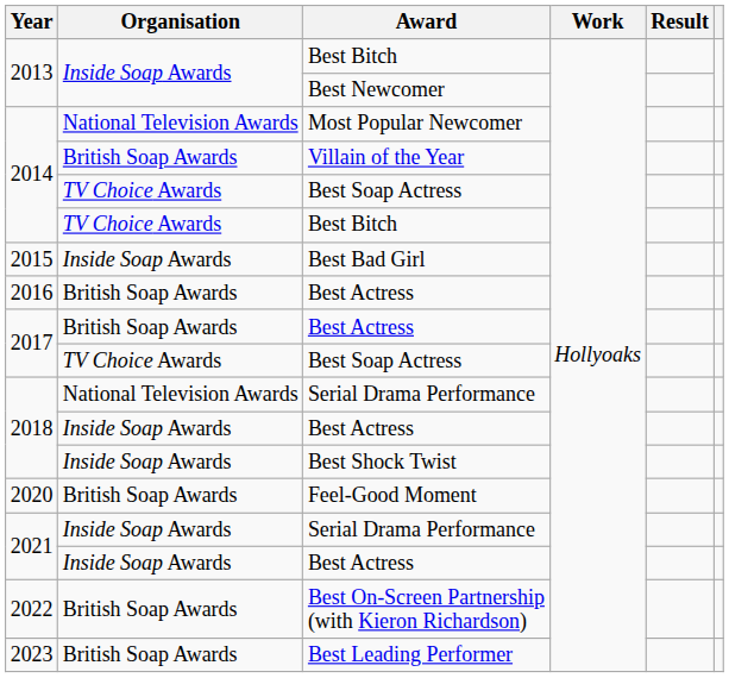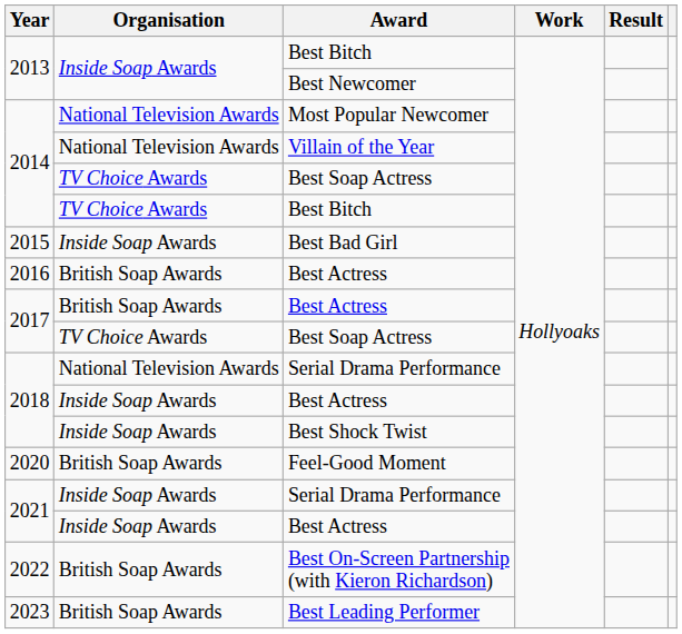Villain of the Year | Organisation: British Soap Awards -> National Television Awards
